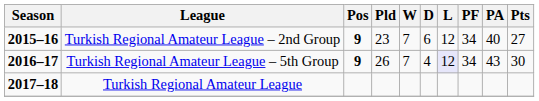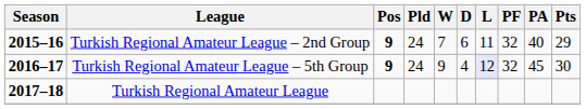Turkish Regional Amateur League – 2nd Group | Pld: 23 -> 24
Turkish Regional Amateur League – 2nd Group | L: 12 -> 11
Turkish Regional Amateur League – 2nd Group | PF: 34 -> 32
Turkish Regional Amateur League – 2nd Group | Pts: 27 -> 29
Turkish Regional Amateur League – 5th Group | Pld: 26 -> 24
Turkish Regional Amateur League – 5th Group | W: 7 -> 9
Turkish Regional Amateur League – 5th Group | PF: 34 -> 32
Turkish Regional Amateur League – 5th Group | PA: 43 -> 45
